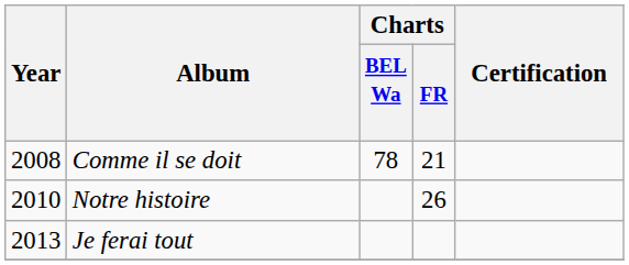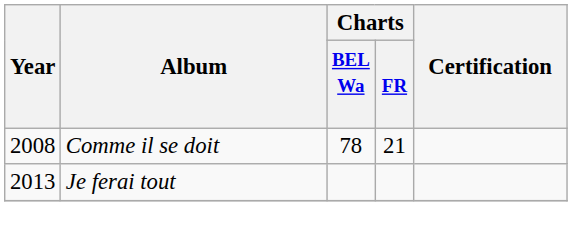- row: 2010 | Notre histoire | 26
